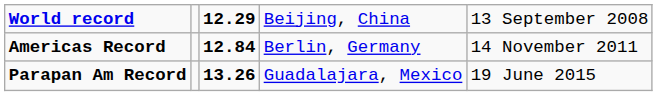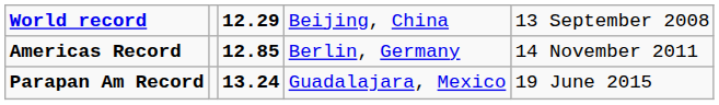Americas Record | column 3: 12.84 -> 12.85
Parapan Am Record | column 3: 13.26 -> 13.24
